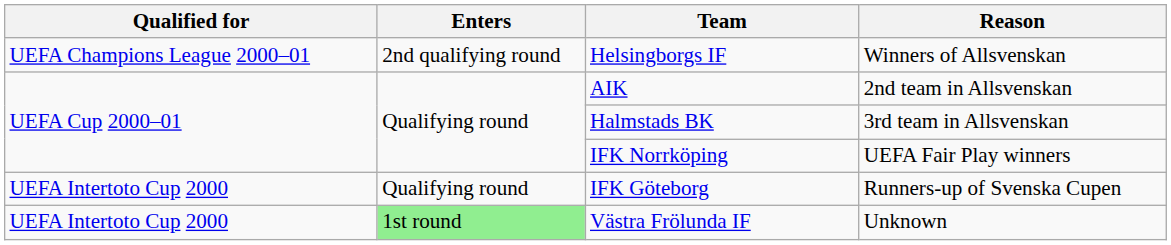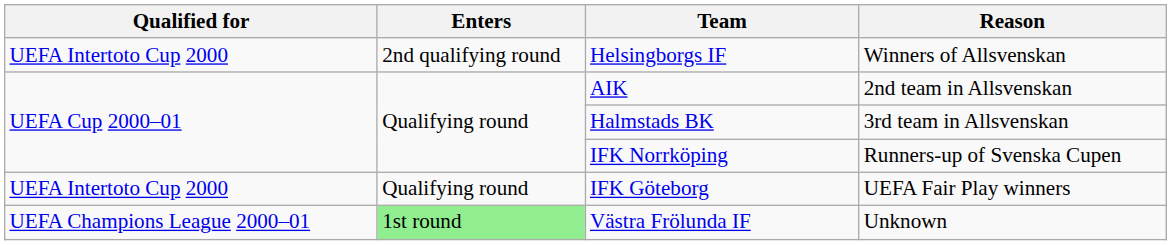Helsingborgs IF | Qualified for: UEFA Champions League 2000–01 -> UEFA Intertoto Cup 2000
IFK Norrköping | Reason: UEFA Fair Play winners -> Runners-up of Svenska Cupen
IFK Göteborg | Reason: Runners-up of Svenska Cupen -> UEFA Fair Play winners
Västra Frölunda IF | Qualified for: UEFA Intertoto Cup 2000 -> UEFA Champions League 2000–01
